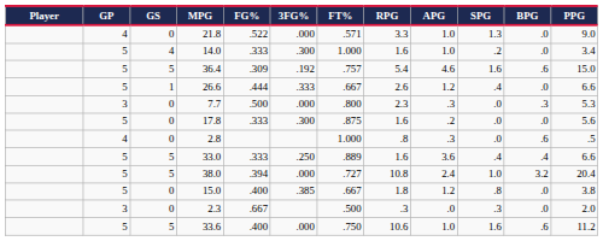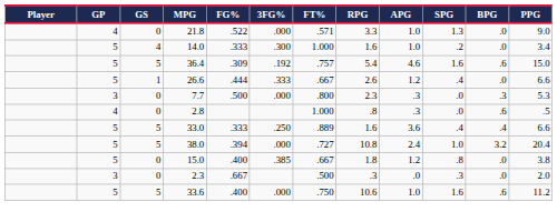- row: 5 | 0 | 17.8 | .333 | .300 | .875 | 1.6 | .2 | .0 | .0 | 5.6
